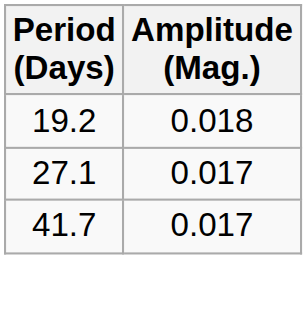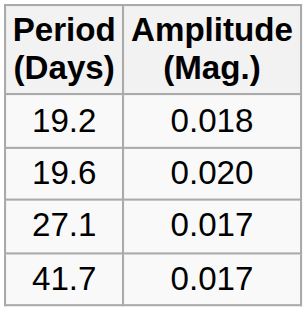+ row: 19.6 | 0.020
